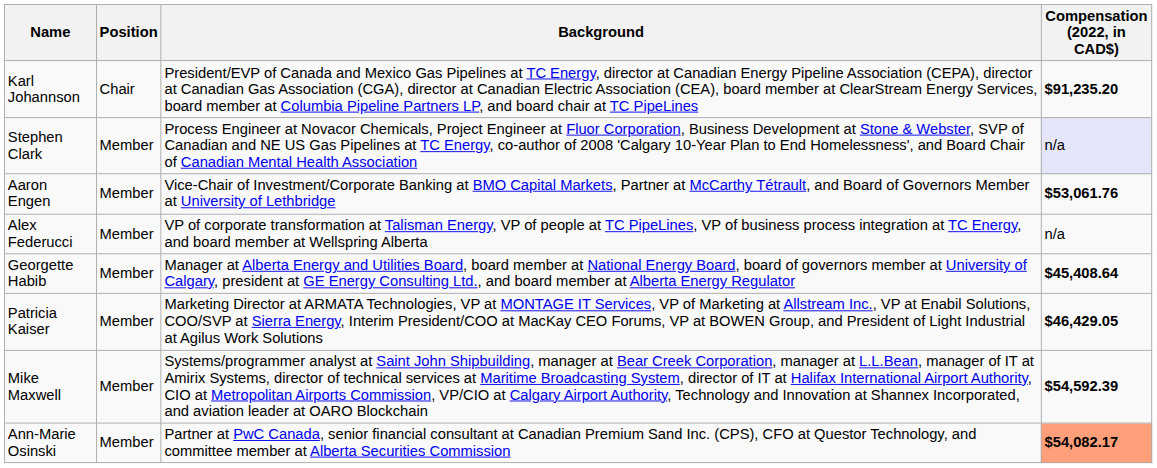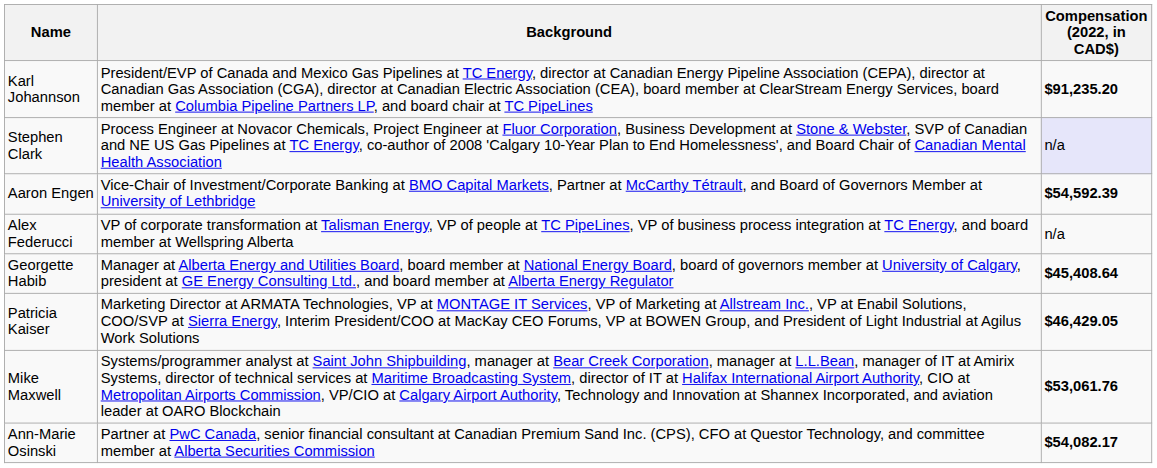- column: Position | Chair | Member | Member | Member | Member | Member | Member | Member
Aaron Engen | Compensation (2022, in CAD$): $53,061.76 -> $54,592.39
Mike Maxwell | Compensation (2022, in CAD$): $54,592.39 -> $53,061.76
Ann-Marie Osinski | Compensation (2022, in CAD$): lightsalmon background -> no background
